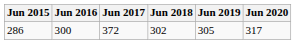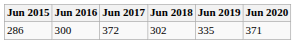286 | Jun 2019: 305 -> 335
286 | Jun 2020: 317 -> 371
